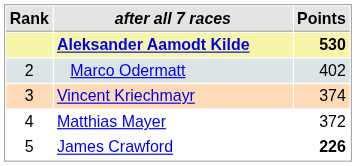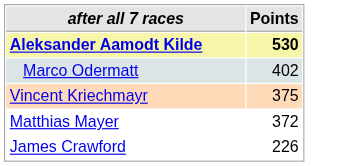- column: Rank | 2 | 3 | 4 | 5
Vincent Kriechmayr | Points: 374 -> 375
James Crawford | Points: bold -> normal
